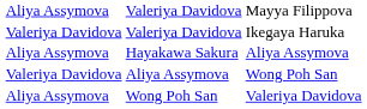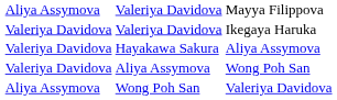Hayakawa Sakura | column 2: Aliya Assymova -> Valeriya Davidova
